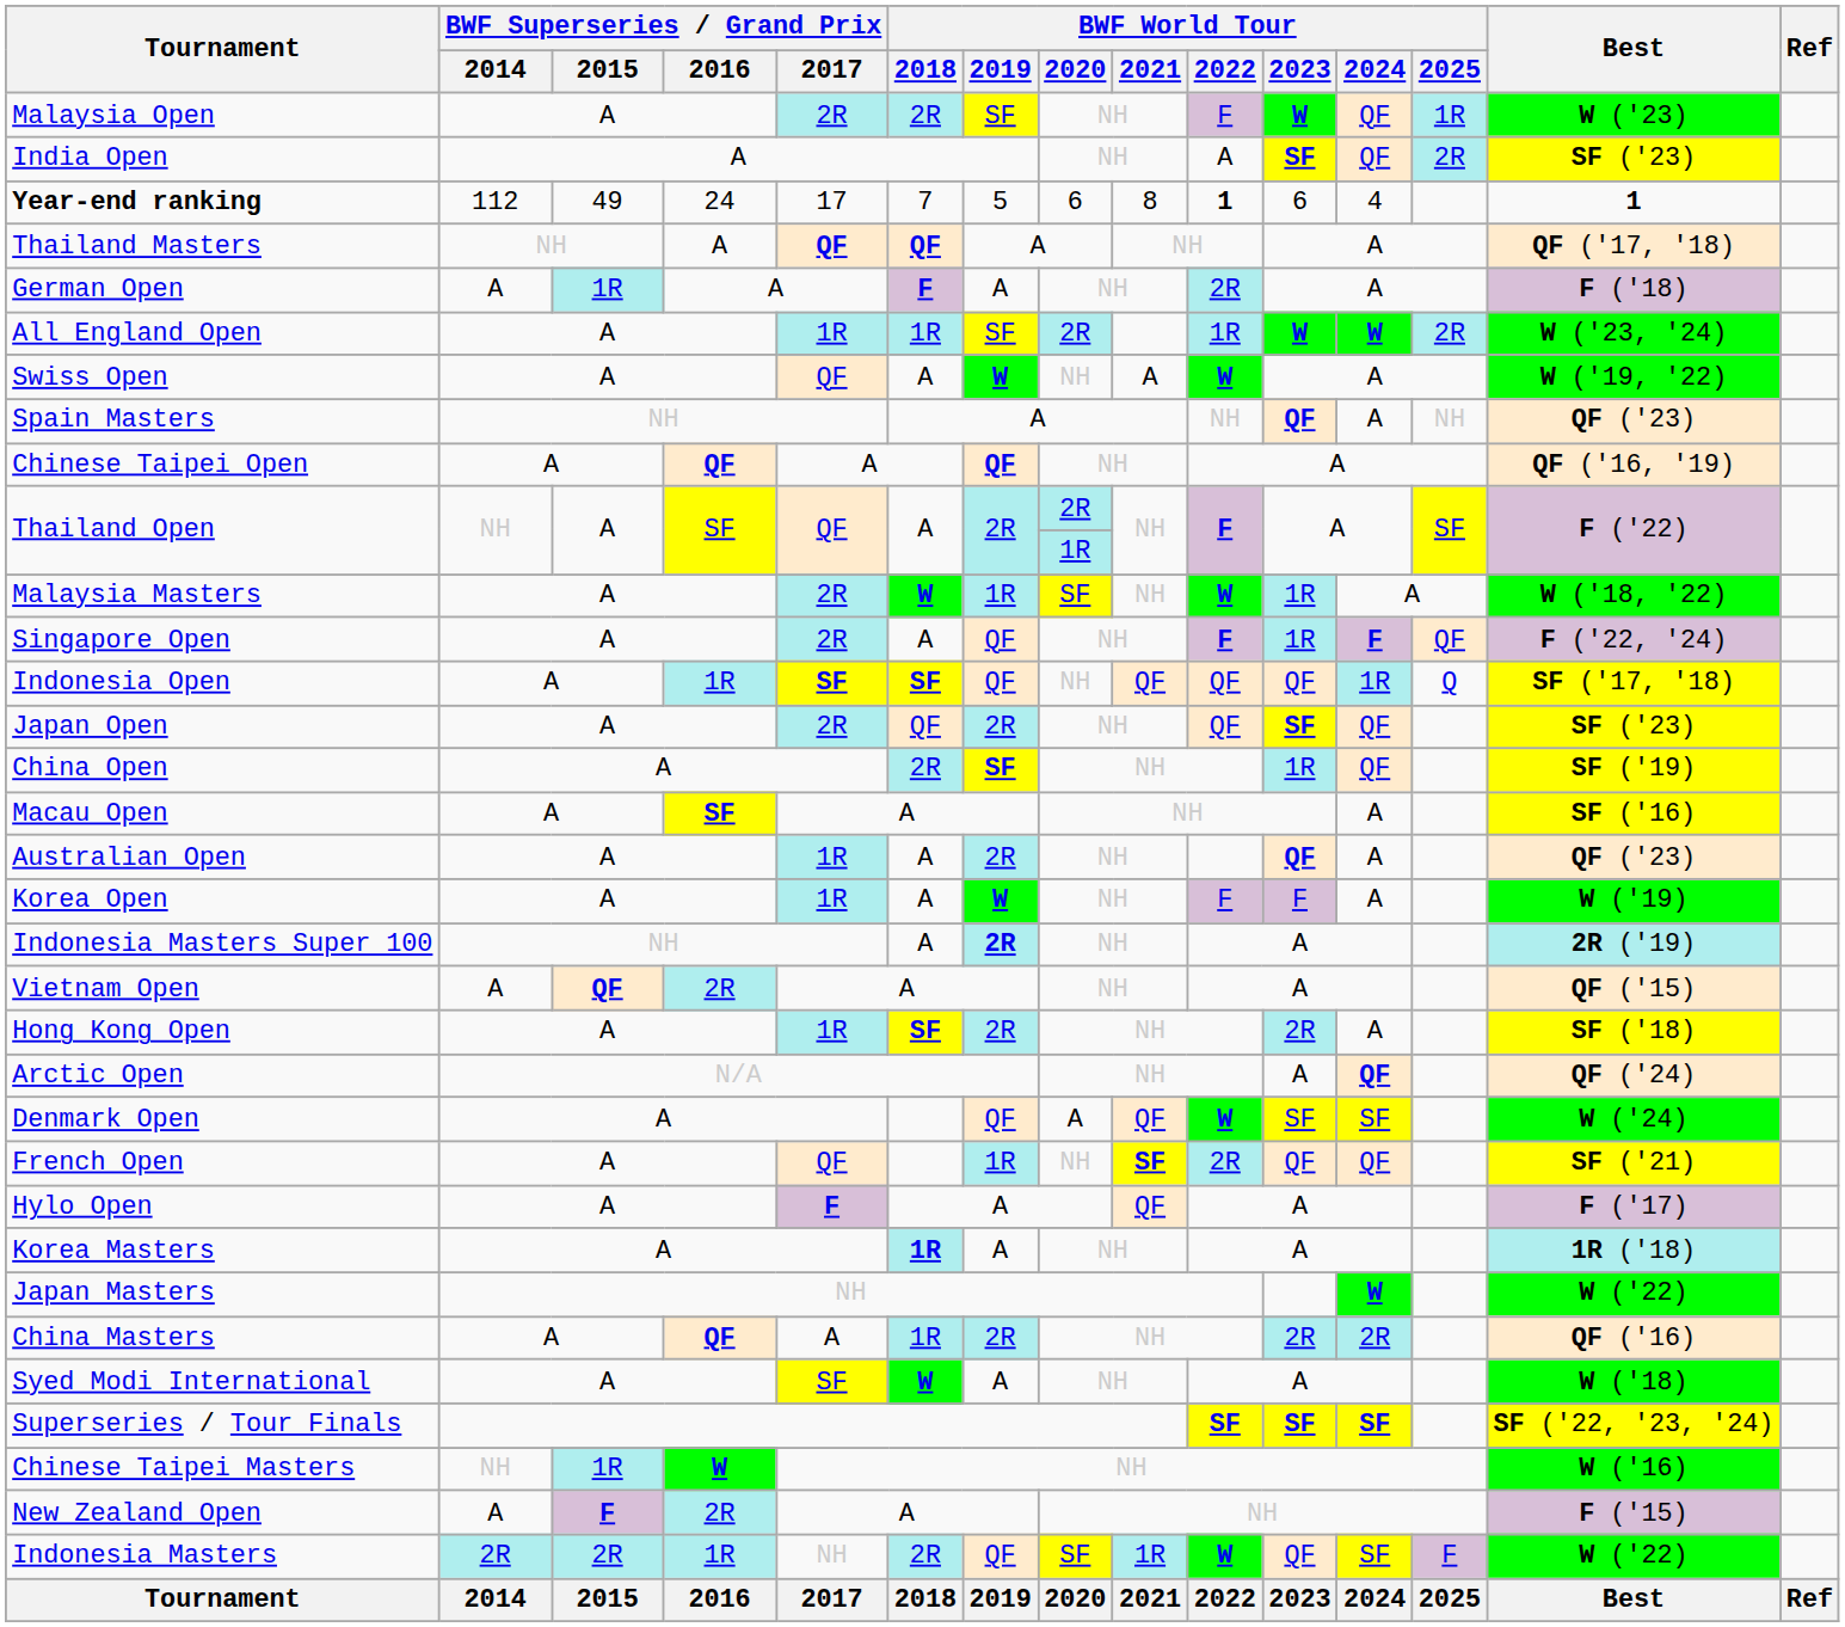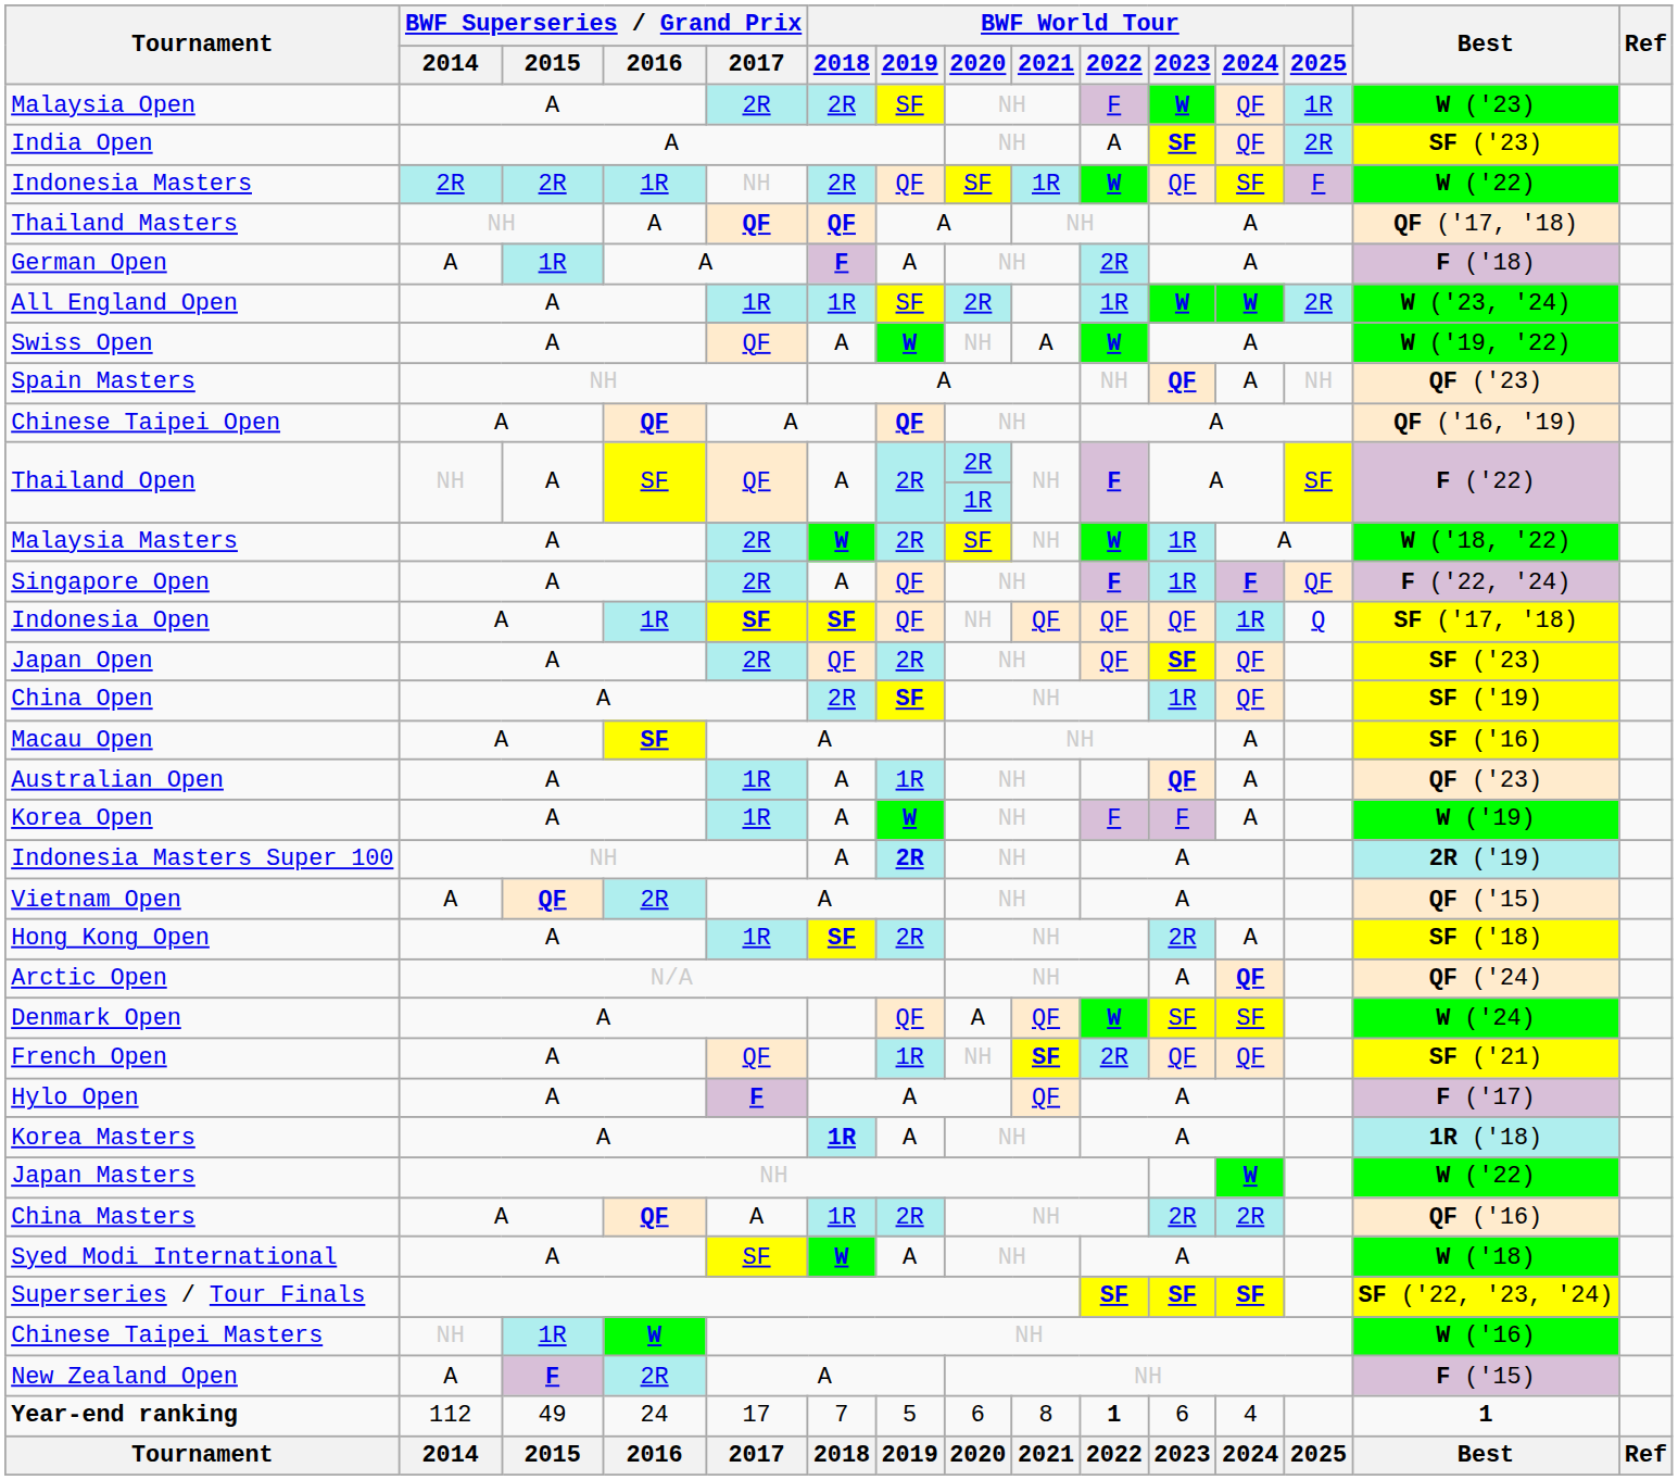rows swapped: Indonesia Masters <-> Year-end ranking
Malaysia Masters | BWF World Tour / 2019: 1R -> 2R
Australian Open | BWF World Tour / 2019: 2R -> 1R
